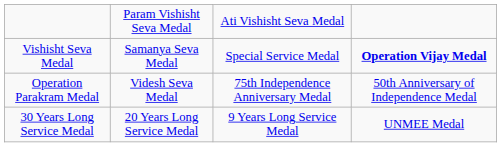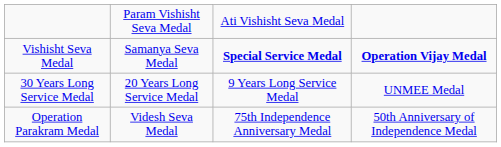Vishisht Seva Medal | column 3: normal -> bold
rows swapped: Operation Parakram Medal <-> 30 Years Long Service Medal
